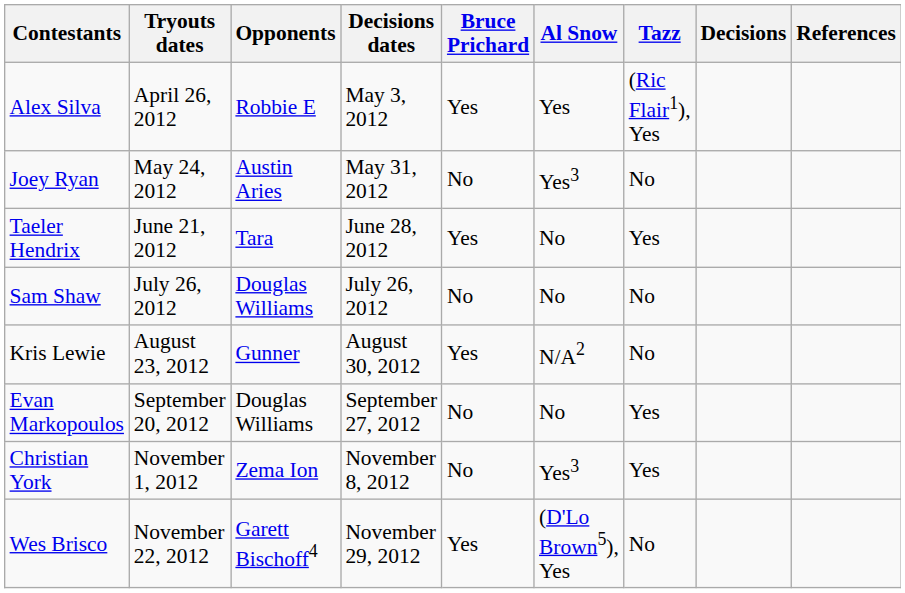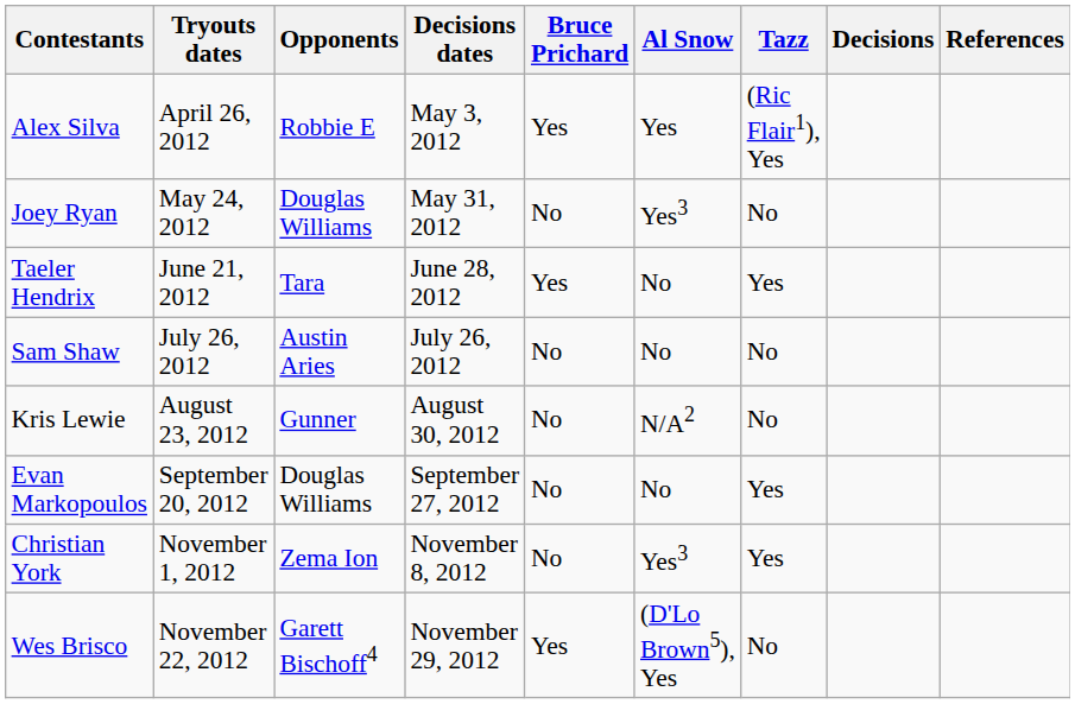Joey Ryan | Opponents: Austin Aries -> Douglas Williams
Sam Shaw | Opponents: Douglas Williams -> Austin Aries
Kris Lewie | Bruce Prichard: Yes -> No
